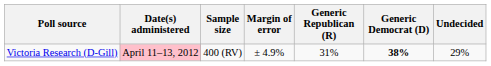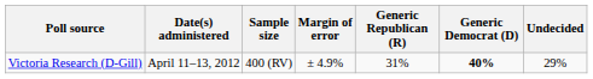Victoria Research (D-Gill) | Date(s) administered: pink background -> no background
Victoria Research (D-Gill) | Generic Democrat (D): 38% -> 40%
